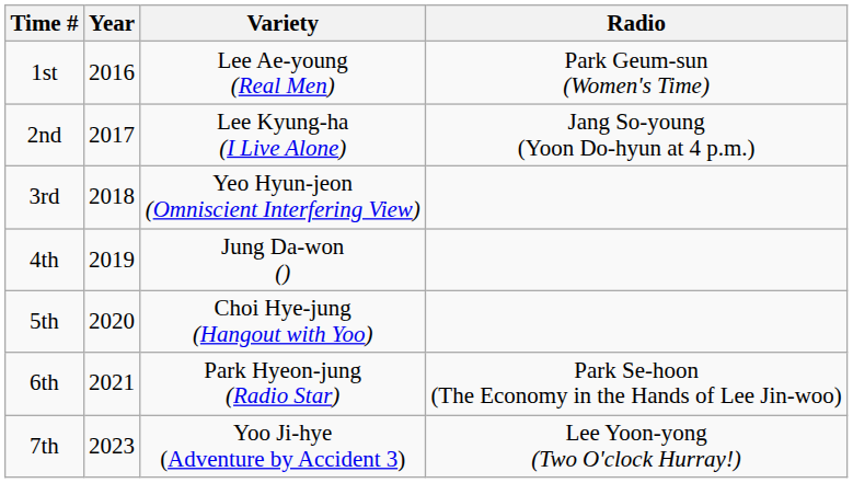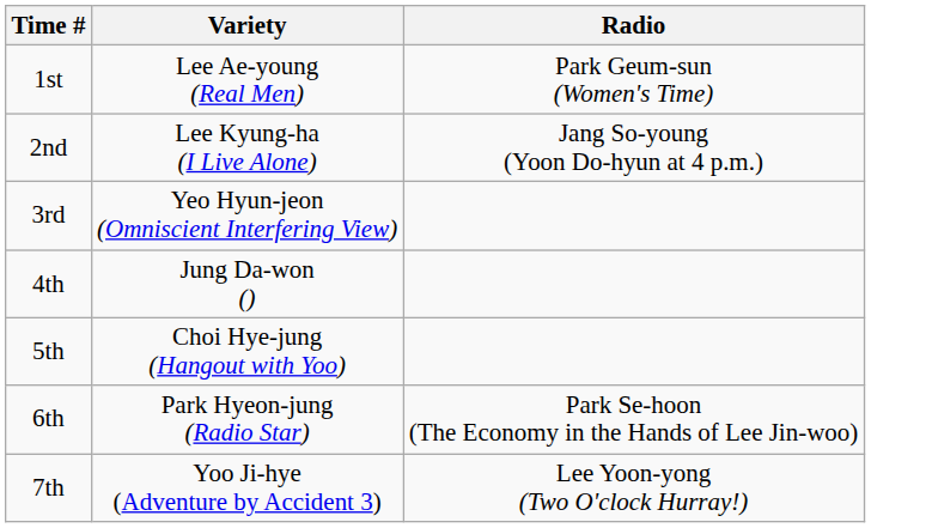- column: Year | 2016 | 2017 | 2018 | 2019 | 2020 | 2021 | 2023
